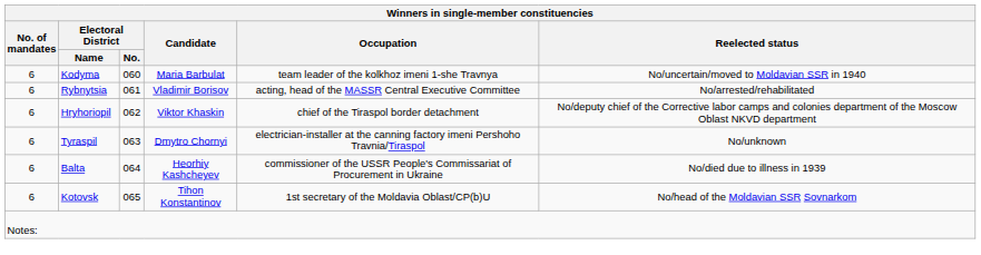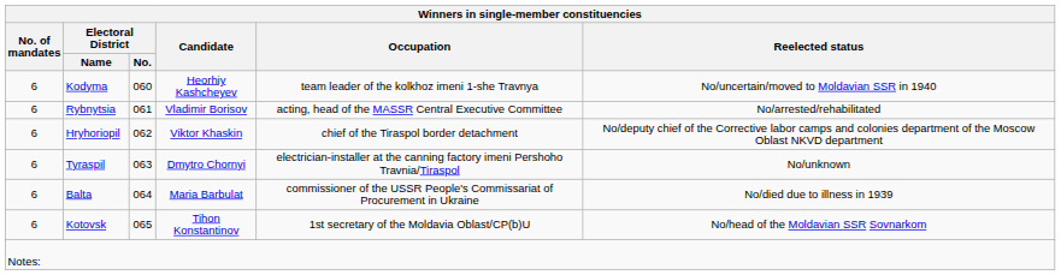Kodyma | Winners in single-member constituencies / Candidate: Maria Barbulat -> Heorhiy Kashcheyev
Balta | Winners in single-member constituencies / Candidate: Heorhiy Kashcheyev -> Maria Barbulat
